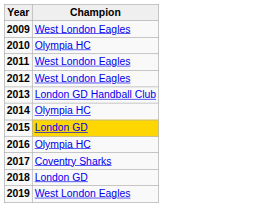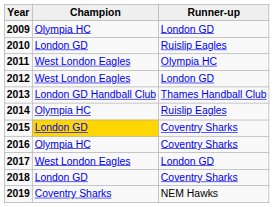+ column: Runner-up | London GD | Ruislip Eagles | Olympia HC | London GD | Thames Handball Club | Ruislip Eagles | Coventry Sharks | Coventry Sharks | London GD | Coventry Sharks | NEM Hawks
2009 | Champion: West London Eagles -> Olympia HC
2010 | Champion: Olympia HC -> London GD
2017 | Champion: Coventry Sharks -> West London Eagles
2019 | Champion: West London Eagles -> Coventry Sharks
